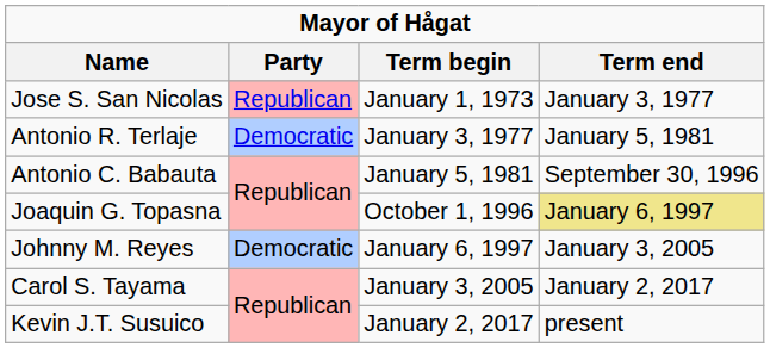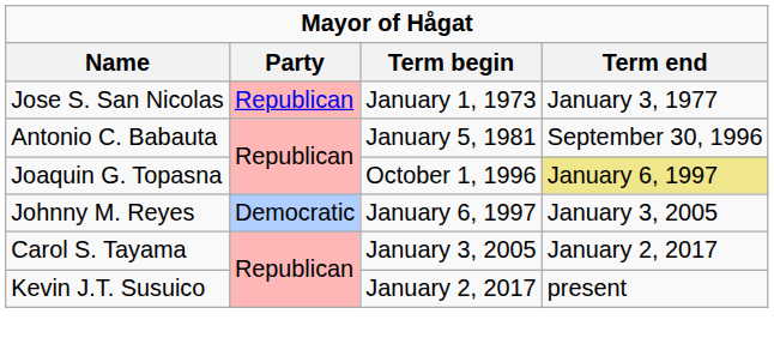- row: Antonio R. Terlaje | Democratic | January 3, 1977 | January 5, 1981
